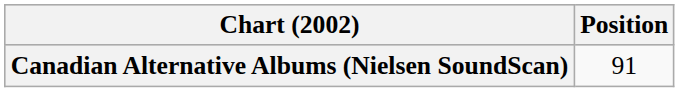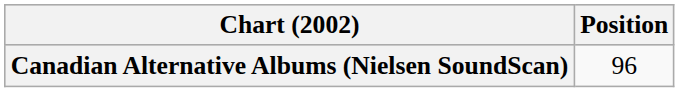Canadian Alternative Albums (Nielsen SoundScan) | Position: 91 -> 96
